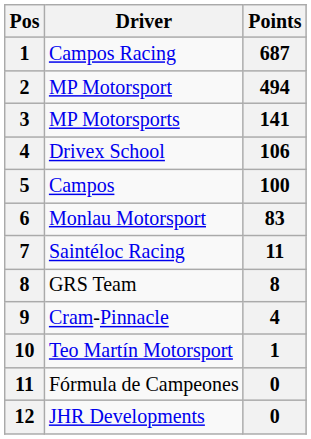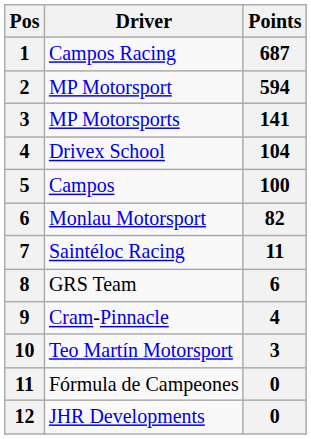MP Motorsport | Points: 494 -> 594
Drivex School | Points: 106 -> 104
Monlau Motorsport | Points: 83 -> 82
GRS Team | Points: 8 -> 6
Teo Martín Motorsport | Points: 1 -> 3
